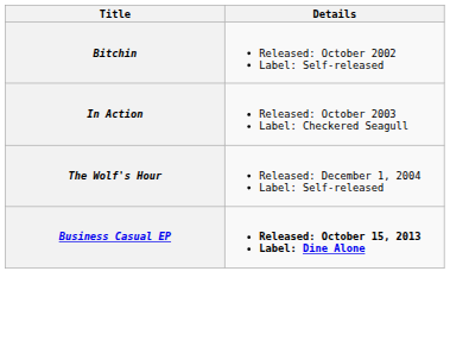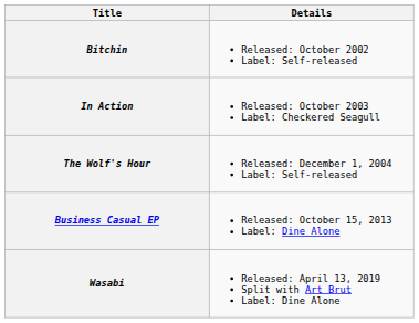Business Casual EP | Details: bold -> normal
+ row: Wasabi | Released: April 13, 2019 Split with Art Brut Label: Dine Alone
